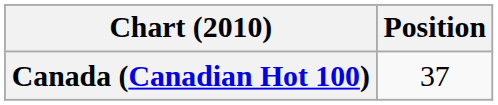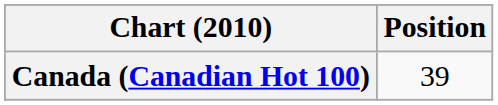Canada (Canadian Hot 100) | Position: 37 -> 39
